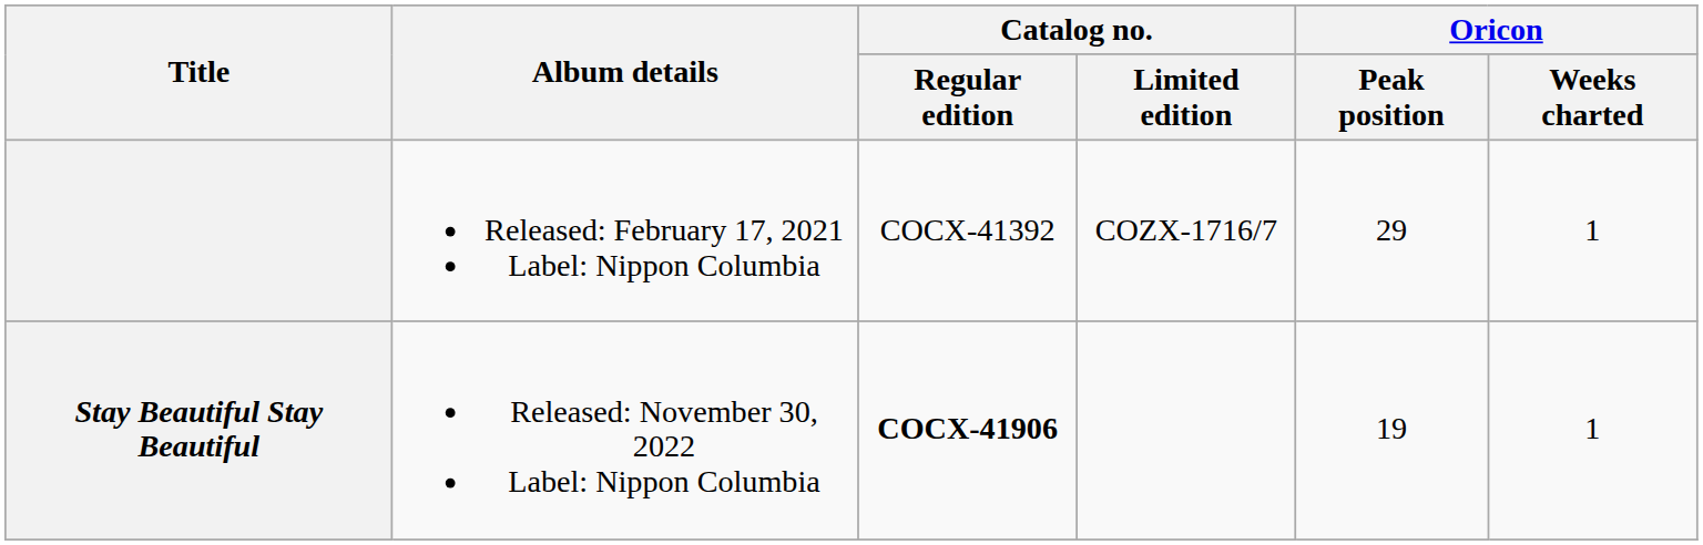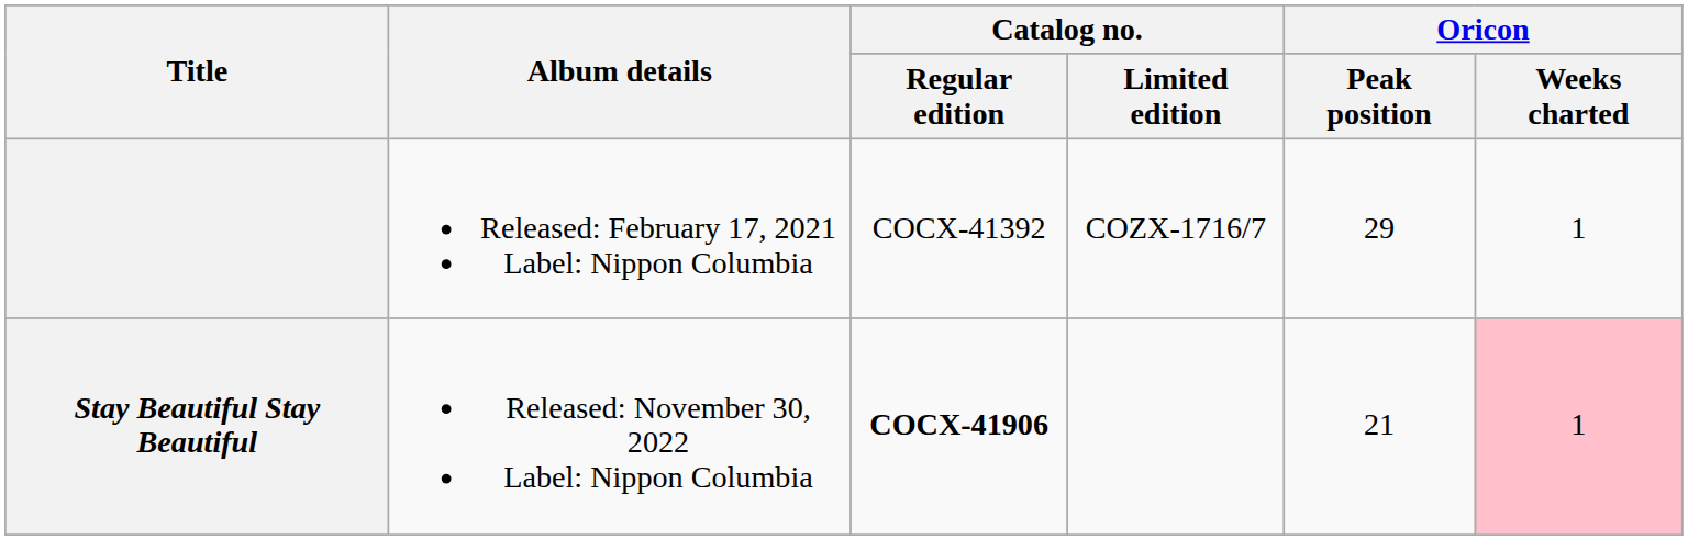Stay Beautiful Stay Beautiful | Oricon / Peak position: 19 -> 21
Stay Beautiful Stay Beautiful | Oricon / Weeks charted: no background -> pink background
